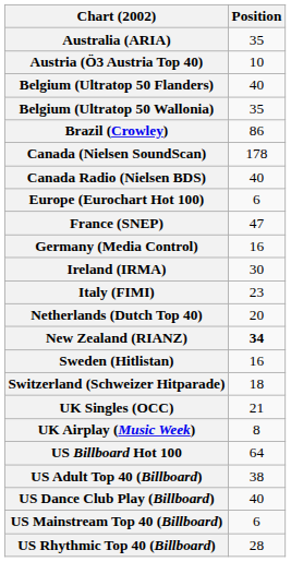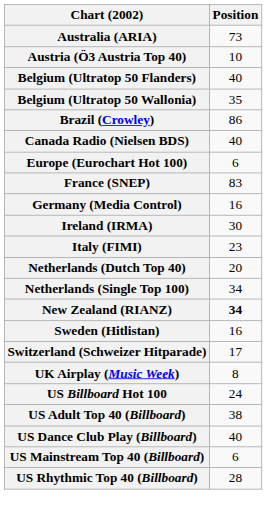Australia (ARIA) | Position: 35 -> 73
- row: Canada (Nielsen SoundScan) | 178
France (SNEP) | Position: 47 -> 83
+ row: Netherlands (Single Top 100) | 34
Switzerland (Schweizer Hitparade) | Position: 18 -> 17
- row: UK Singles (OCC) | 21
US Billboard Hot 100 | Position: 64 -> 24
